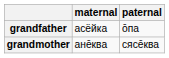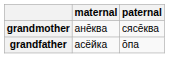rows swapped: grandmother <-> grandfather
